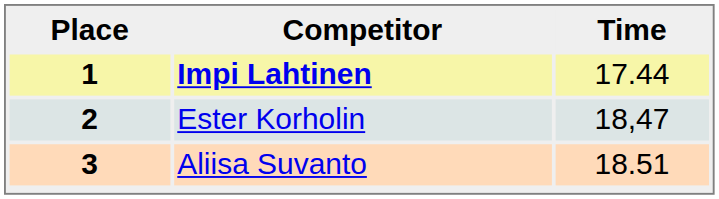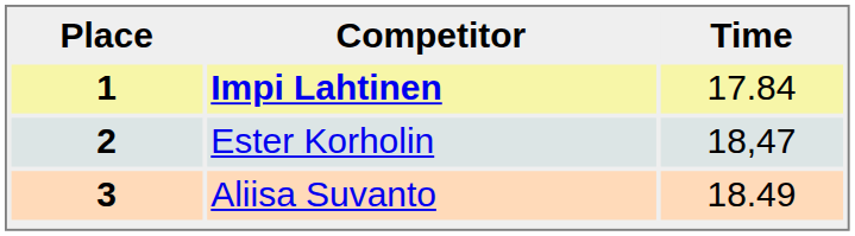1 | Time: 17.44 -> 17.84
3 | Time: 18.51 -> 18.49
